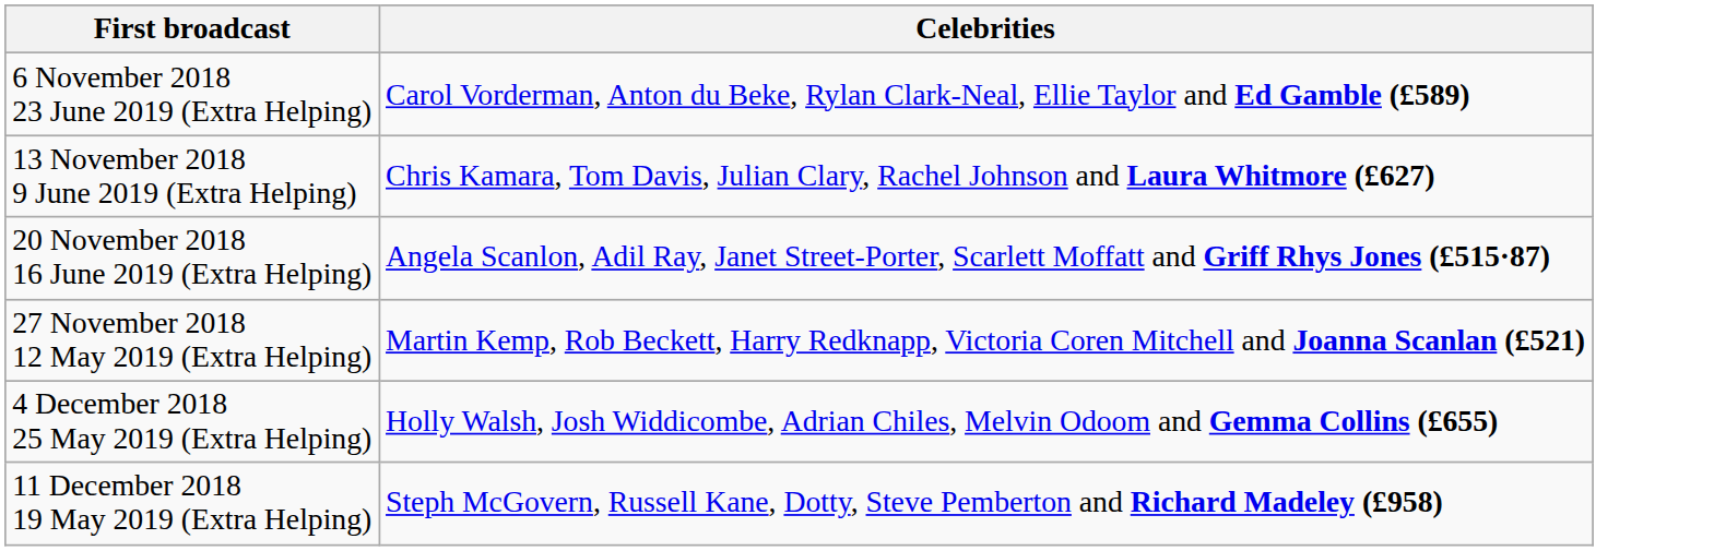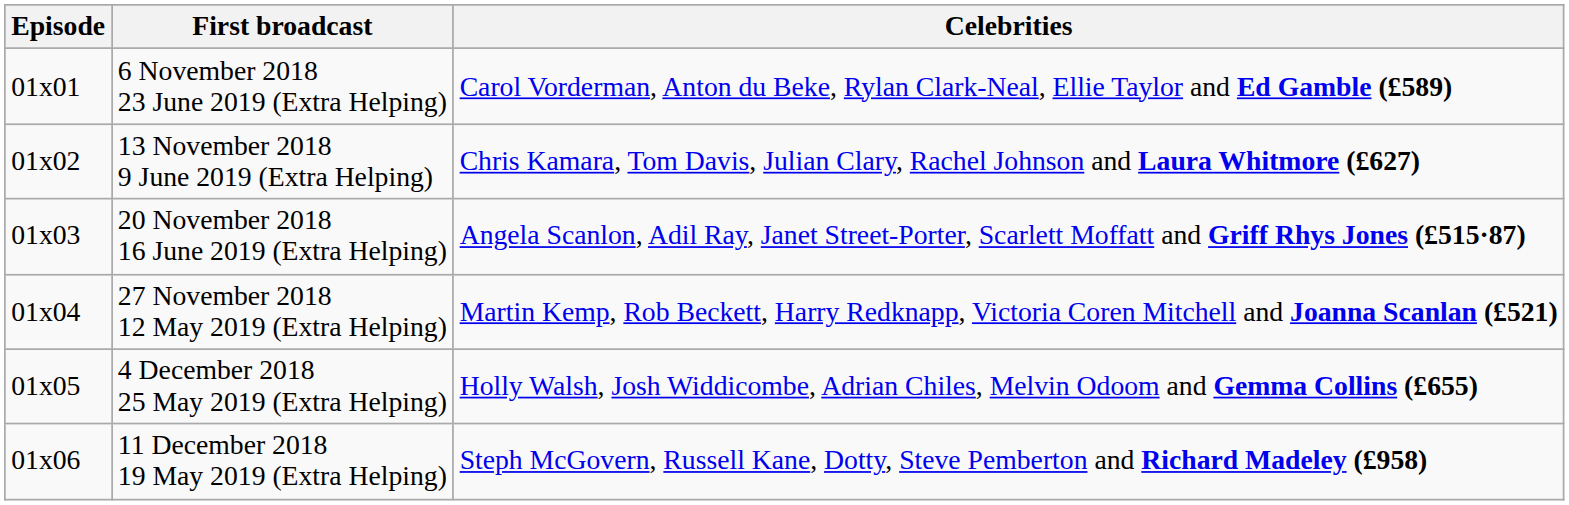+ column: Episode | 01x01 | 01x02 | 01x03 | 01x04 | 01x05 | 01x06
